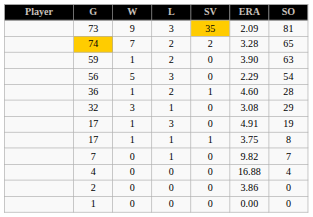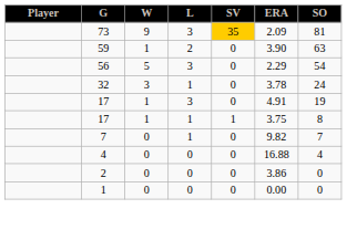- row: 74 | 7 | 2 | 2 | 3.28 | 65
- row: 36 | 1 | 2 | 1 | 4.60 | 28
32 | ERA: 3.08 -> 3.78
32 | SO: 29 -> 24
